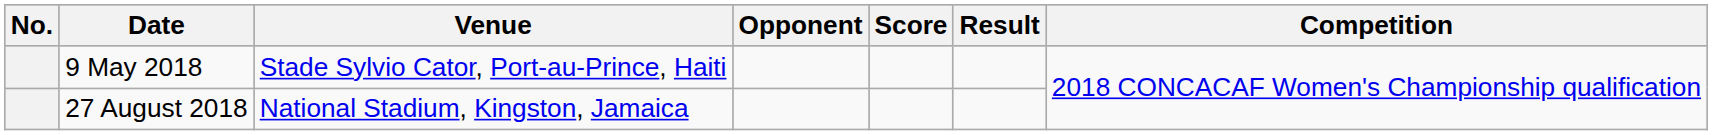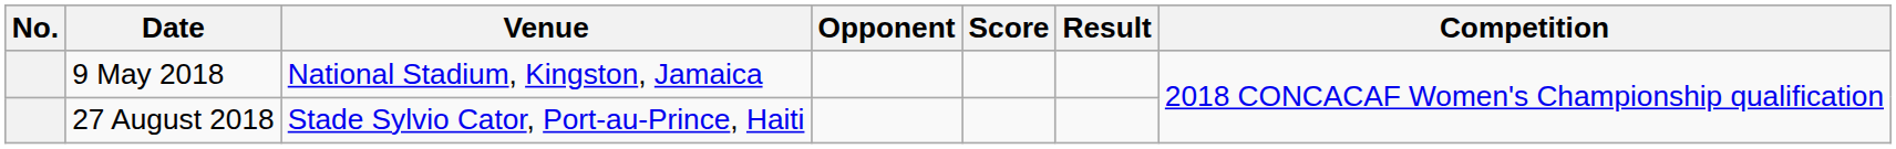9 May 2018 | Venue: Stade Sylvio Cator, Port-au-Prince, Haiti -> National Stadium, Kingston, Jamaica
27 August 2018 | Venue: National Stadium, Kingston, Jamaica -> Stade Sylvio Cator, Port-au-Prince, Haiti
